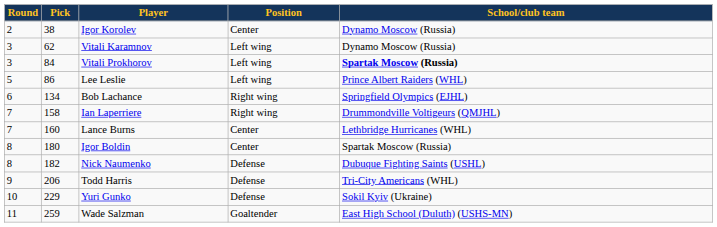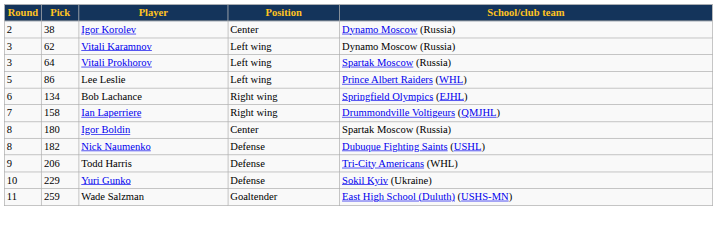Vitali Prokhorov | Pick: 84 -> 64
Vitali Prokhorov | School/club team: bold -> normal
- row: 7 | 160 | Lance Burns | Center | Lethbridge Hurricanes (WHL)
